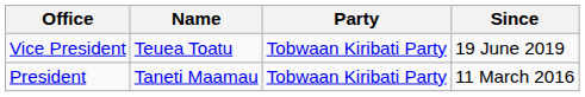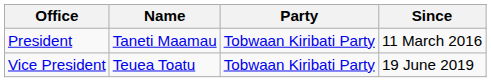rows swapped: President <-> Vice President
